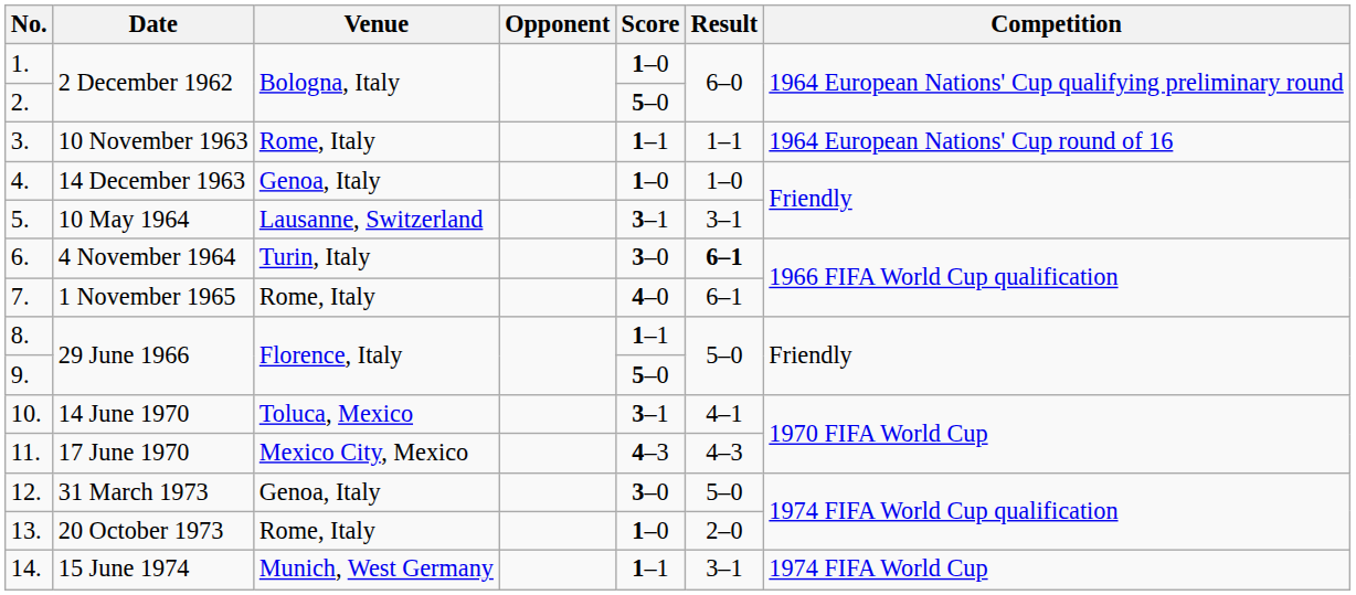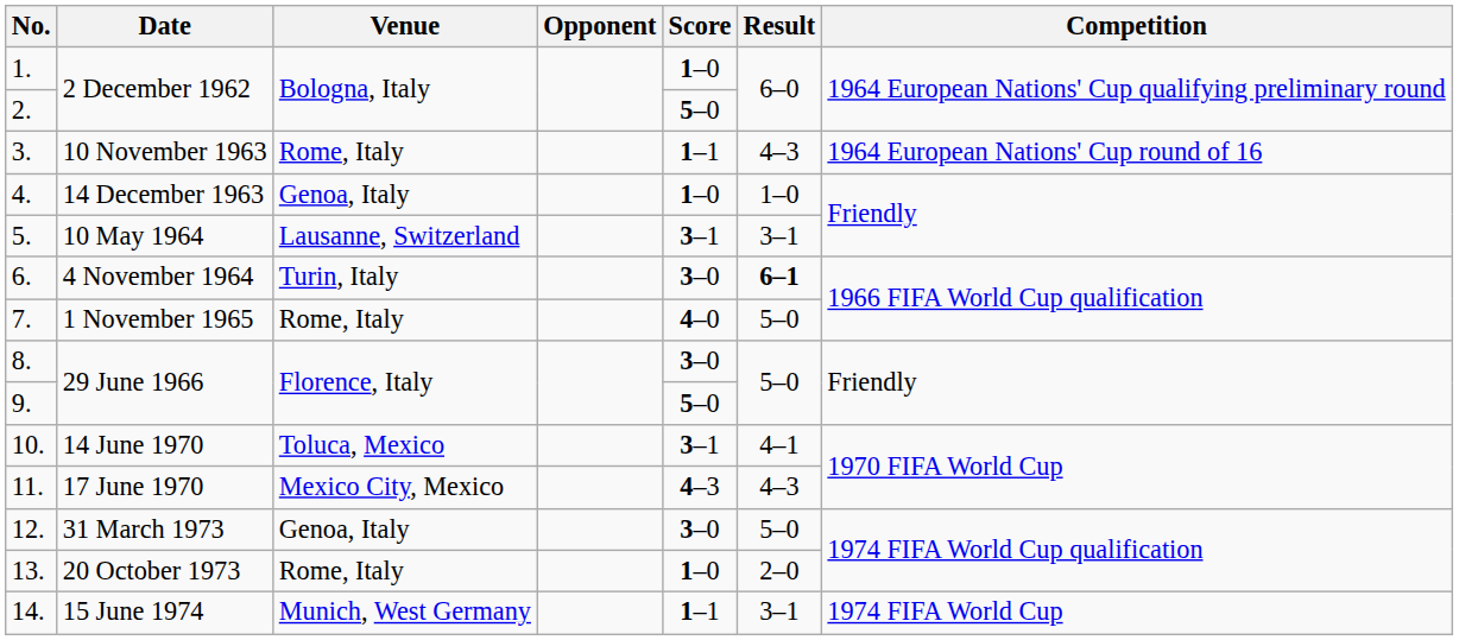3. | Result: 1–1 -> 4–3
7. | Result: 6–1 -> 5–0
8. | Score: 1–1 -> 3–0
